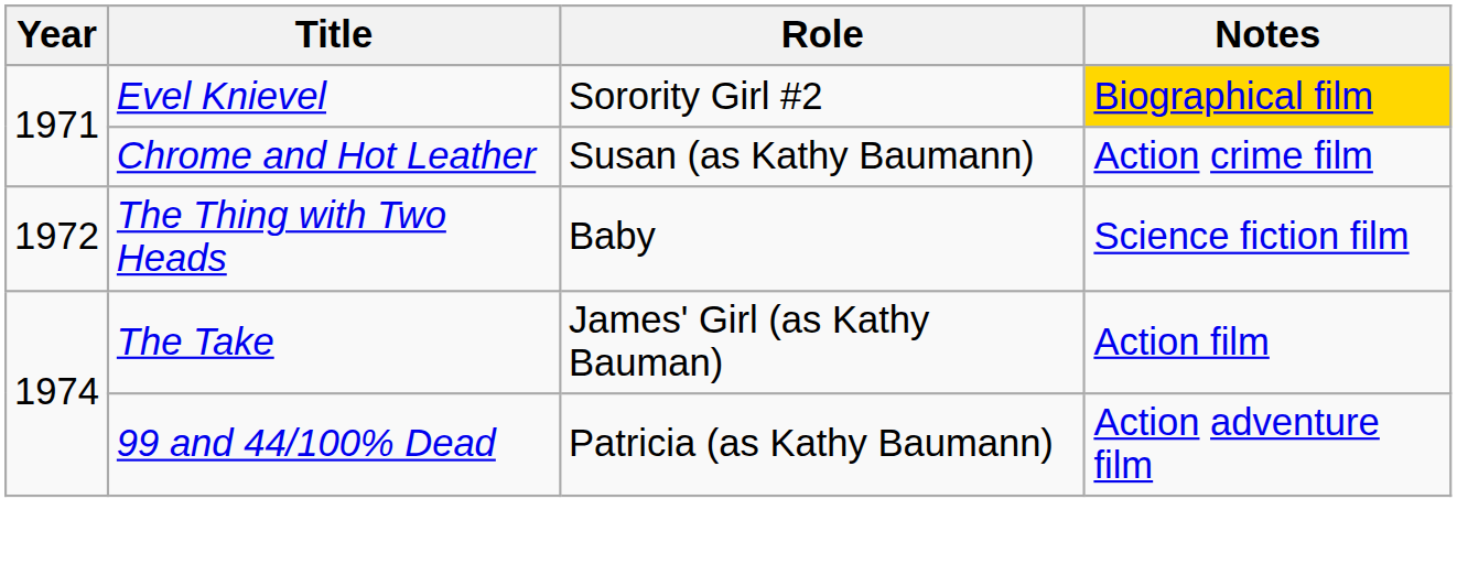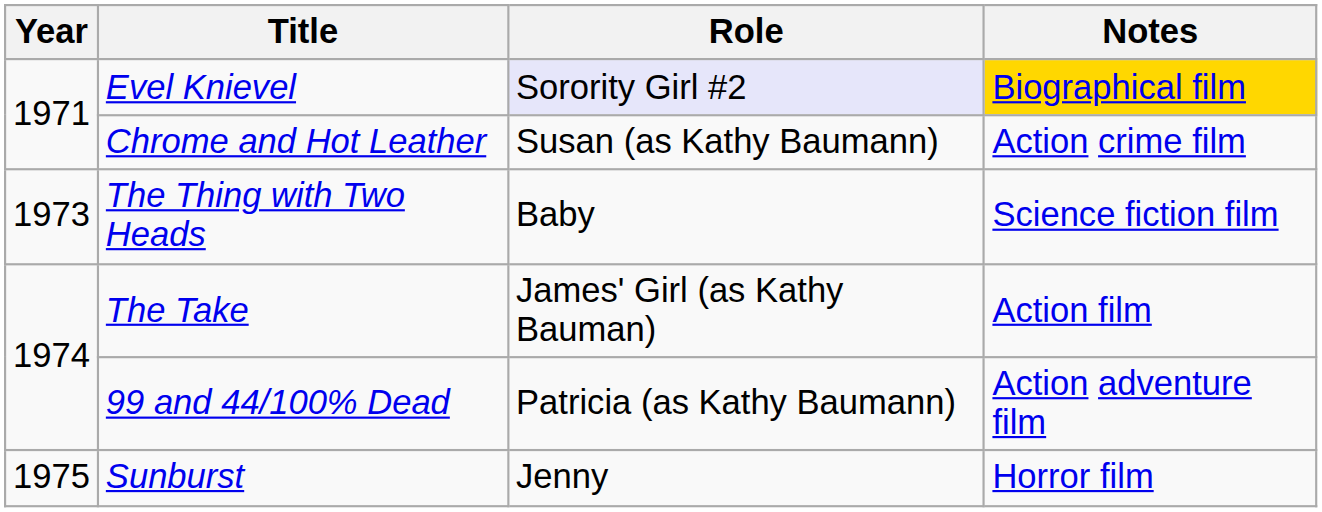Evel Knievel | Role: no background -> lavender background
The Thing with Two Heads | Year: 1972 -> 1973
+ row: 1975 | Sunburst | Jenny | Horror film
